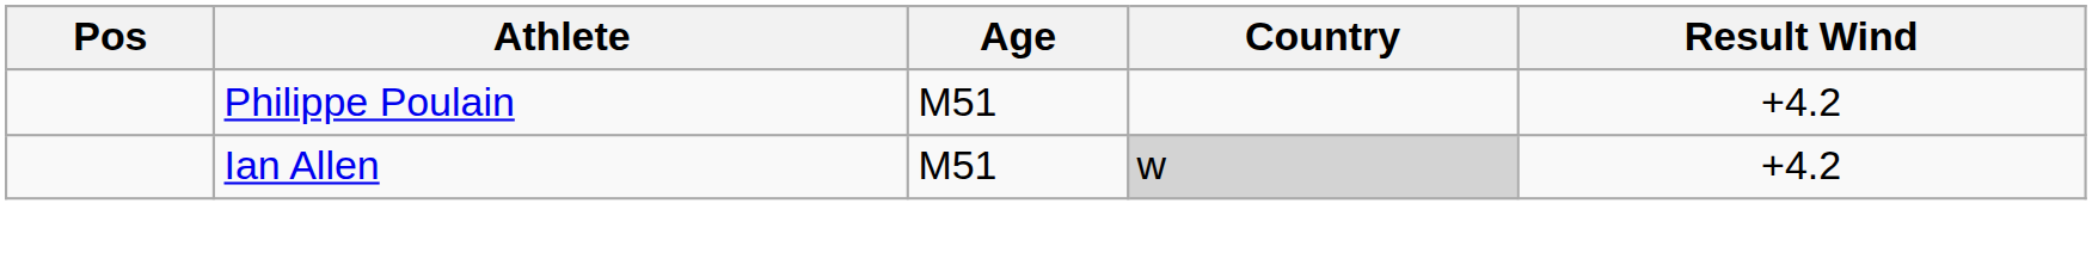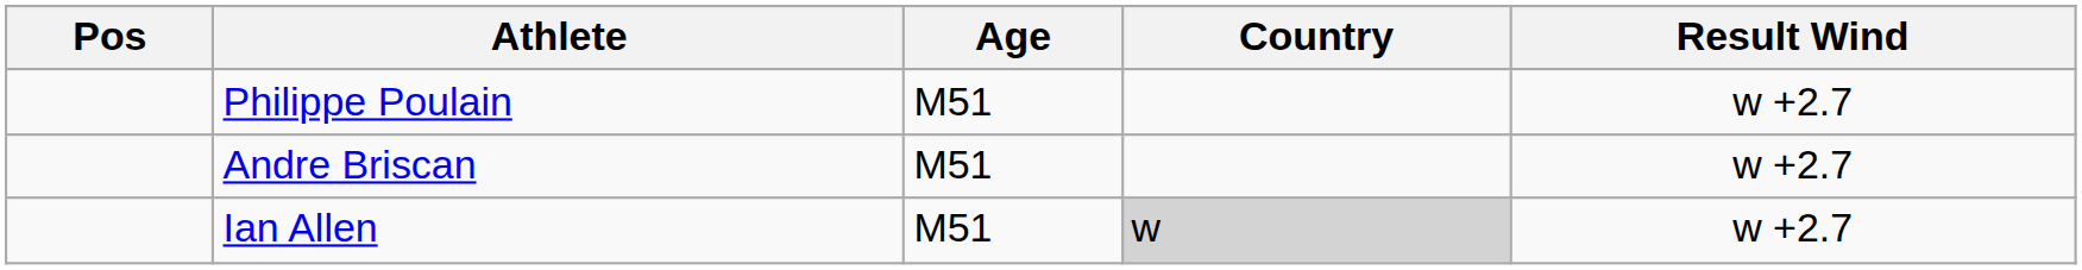Philippe Poulain | Result Wind: +4.2 -> w +2.7
+ row: Andre Briscan | M51 | w +2.7
Ian Allen | Result Wind: +4.2 -> w +2.7
